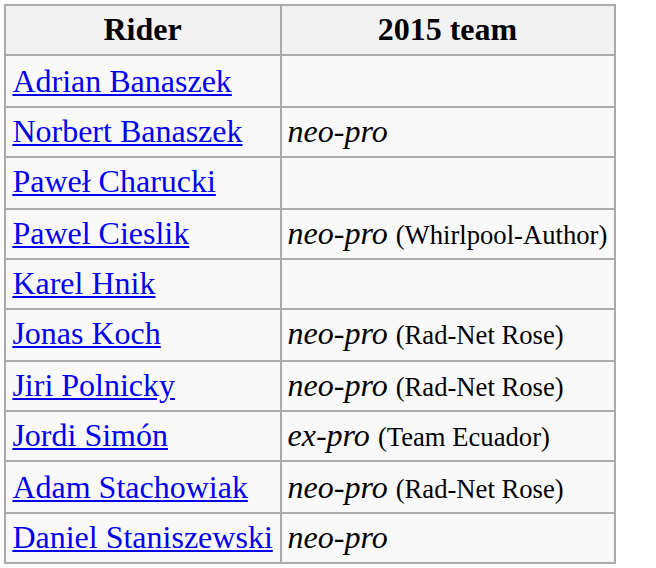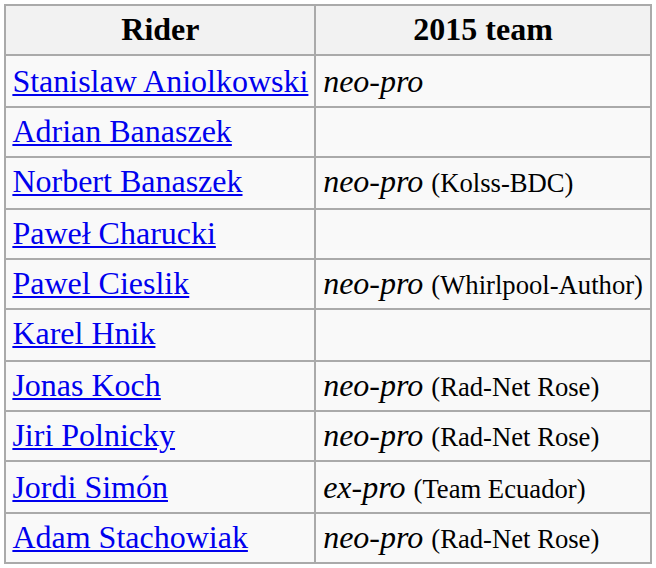+ row: Stanislaw Aniolkowski | neo-pro
Norbert Banaszek | 2015 team: neo-pro -> neo-pro (Kolss-BDC)
- row: Daniel Staniszewski | neo-pro
